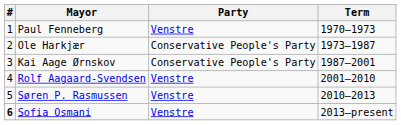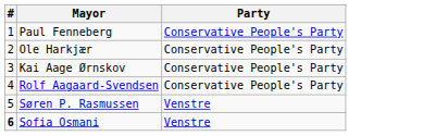- column: Term | 1970–1973 | 1973–1987 | 1987–2001 | 2001–2010 | 2010–2013 | 2013–present
Paul Fenneberg | Party: Venstre -> Conservative People's Party
Rolf Aagaard-Svendsen | Party: Venstre -> Conservative People's Party
